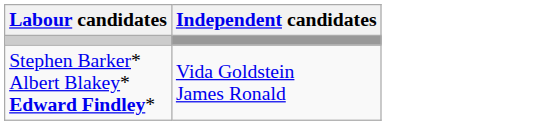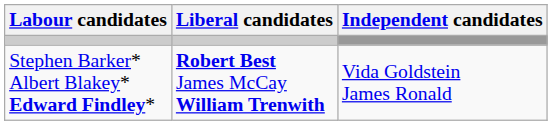+ column: Liberal candidates | Robert Best James McCay William Trenwith
